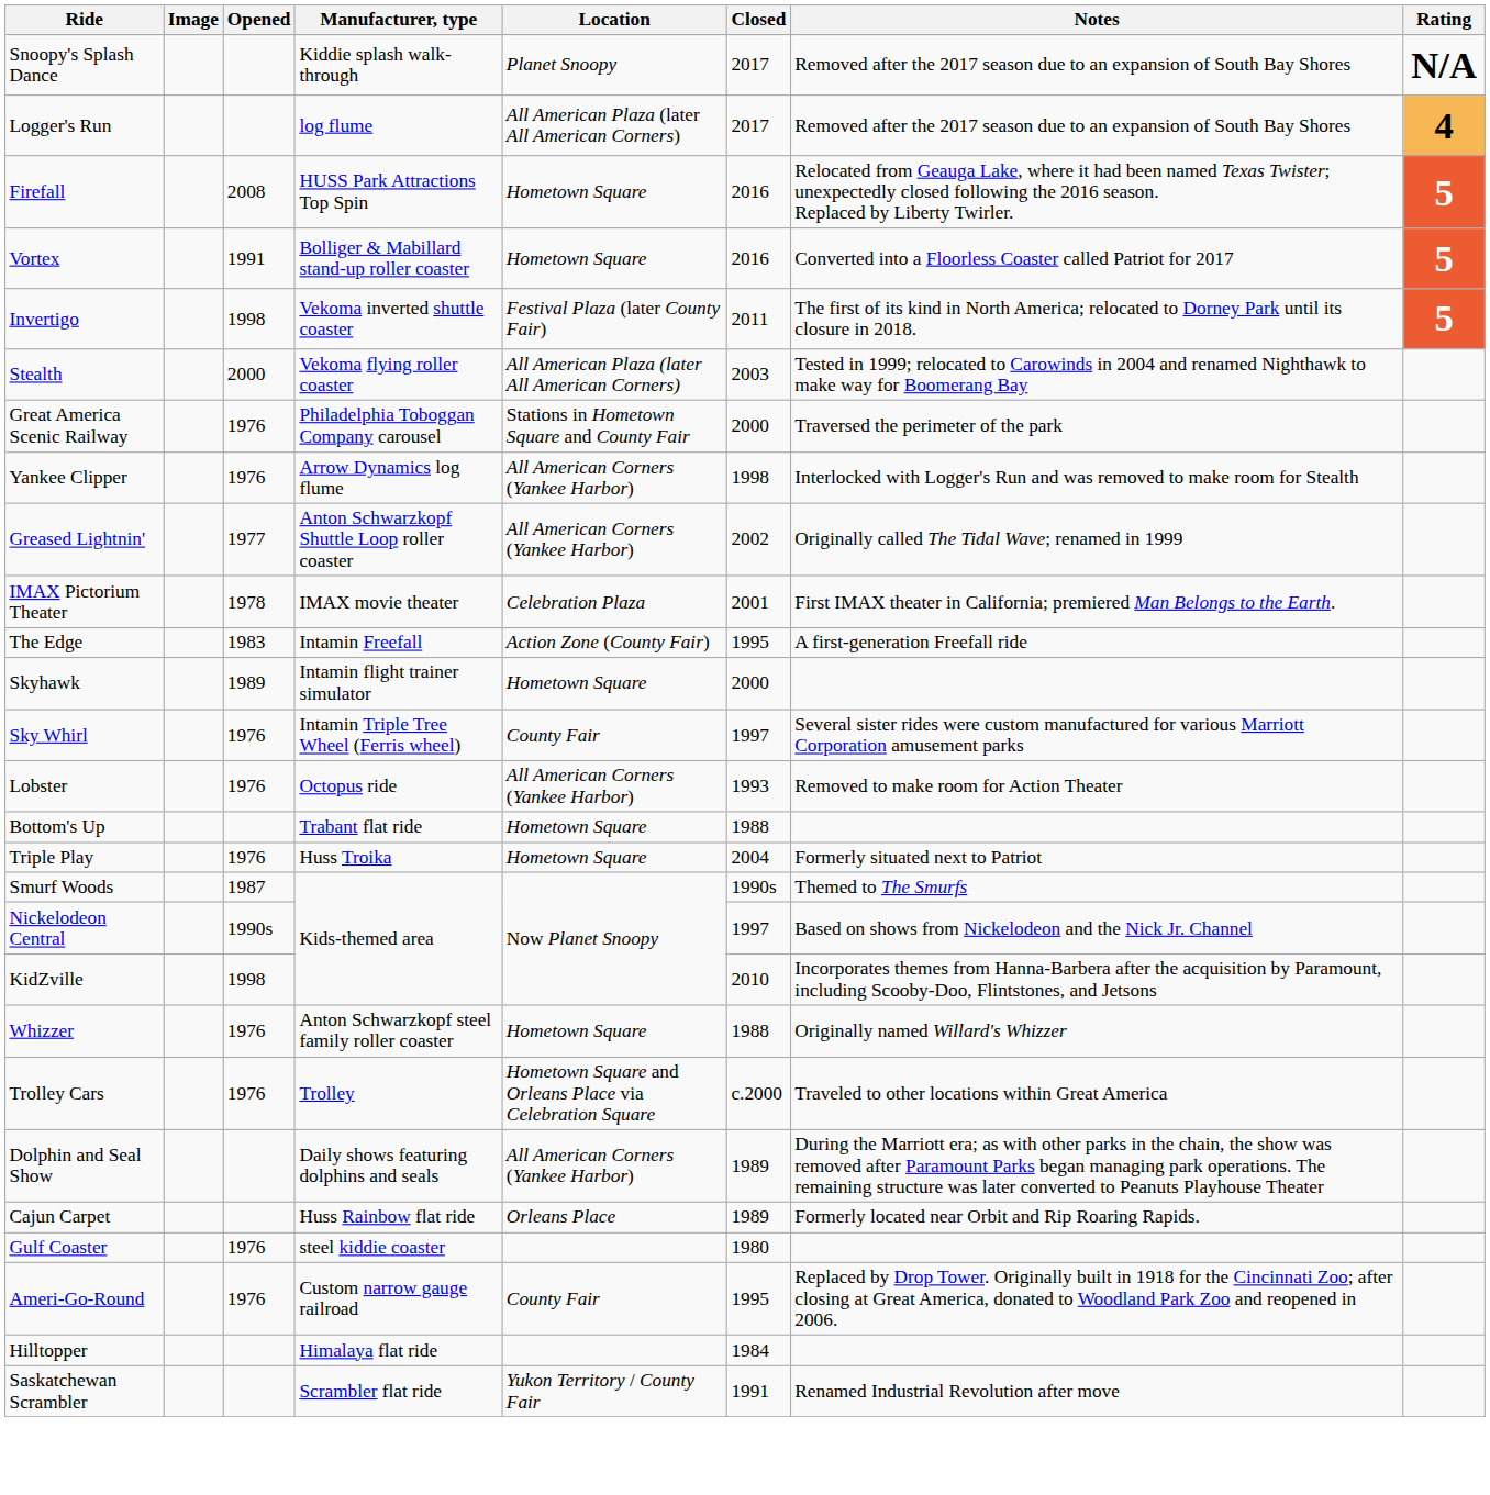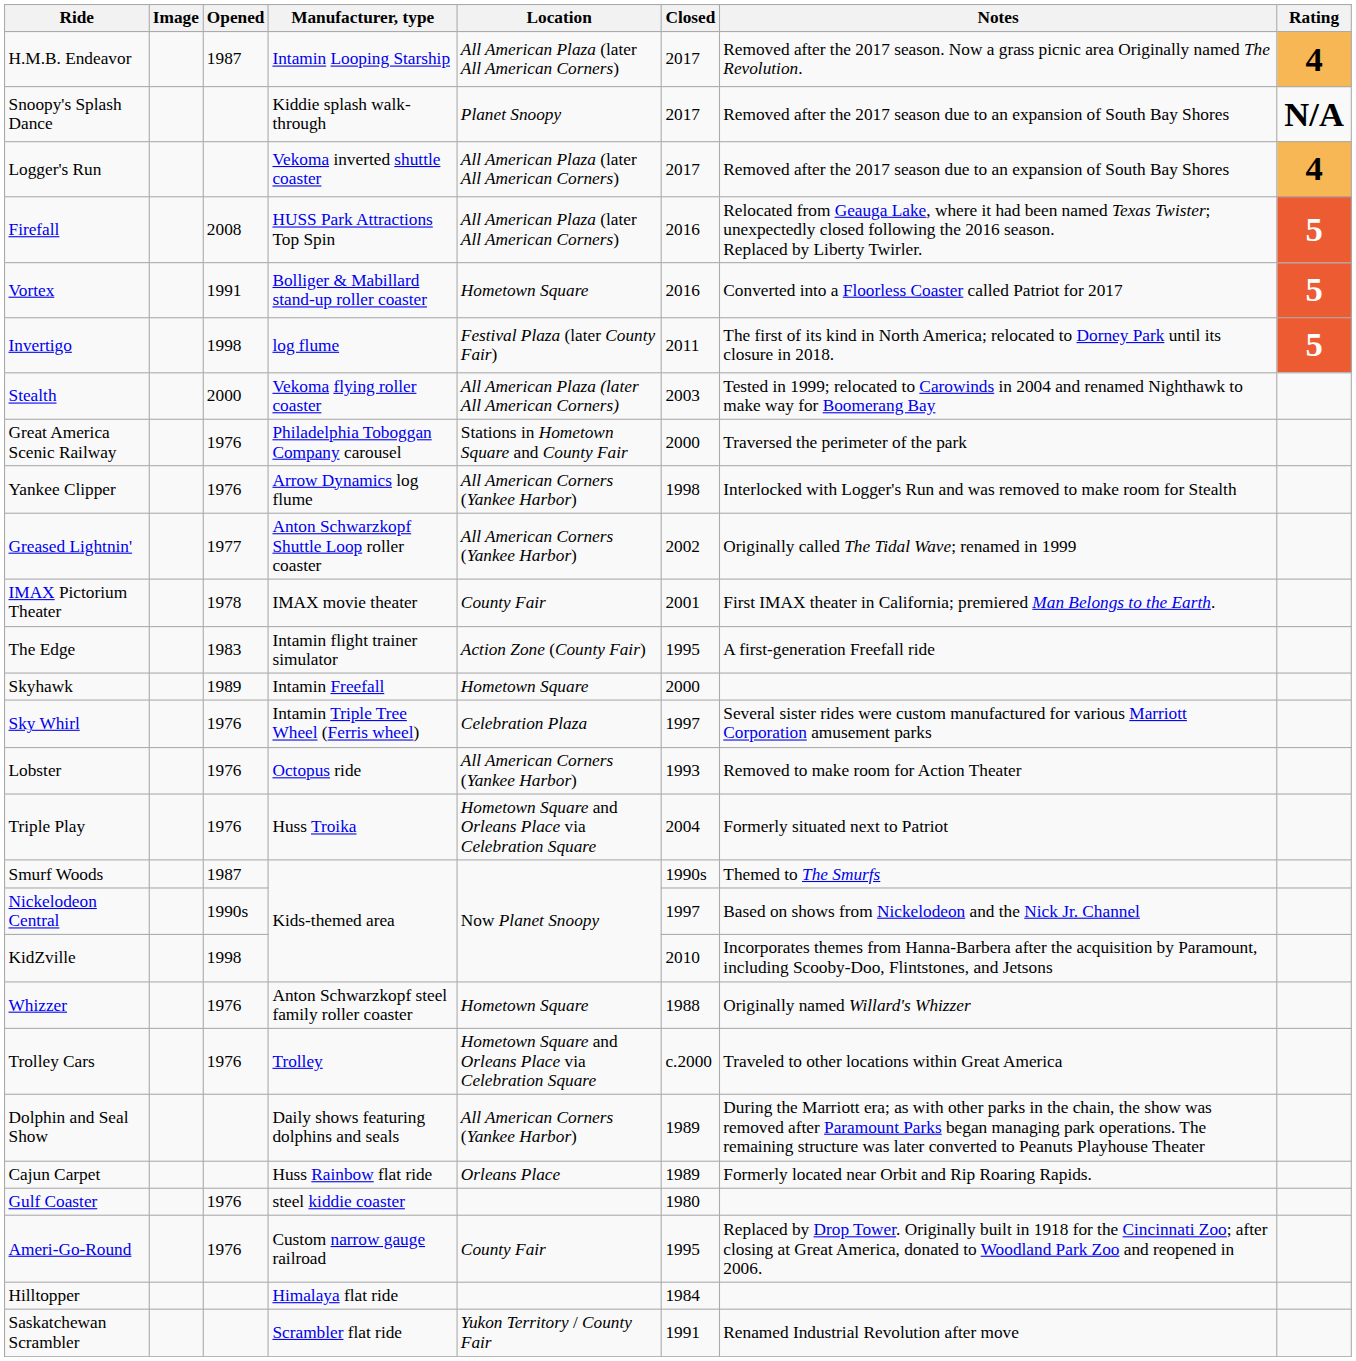+ row: H.M.B. Endeavor | 1987 | Intamin Looping Starship | All American Plaza (later All American Corners) | 2017 | Removed after the 2017 season. Now a grass picnic area Originally named The Revolution. | 4
Logger's Run | Manufacturer, type: log flume -> Vekoma inverted shuttle coaster
Firefall | Location: Hometown Square -> All American Plaza (later All American Corners)
Invertigo | Manufacturer, type: Vekoma inverted shuttle coaster -> log flume
IMAX Pictorium Theater | Location: Celebration Plaza -> County Fair
The Edge | Manufacturer, type: Intamin Freefall -> Intamin flight trainer simulator
Skyhawk | Manufacturer, type: Intamin flight trainer simulator -> Intamin Freefall
Sky Whirl | Location: County Fair -> Celebration Plaza
- row: Bottom's Up | Trabant flat ride | Hometown Square | 1988
Triple Play | Location: Hometown Square -> Hometown Square and Orleans Place via Celebration Square
